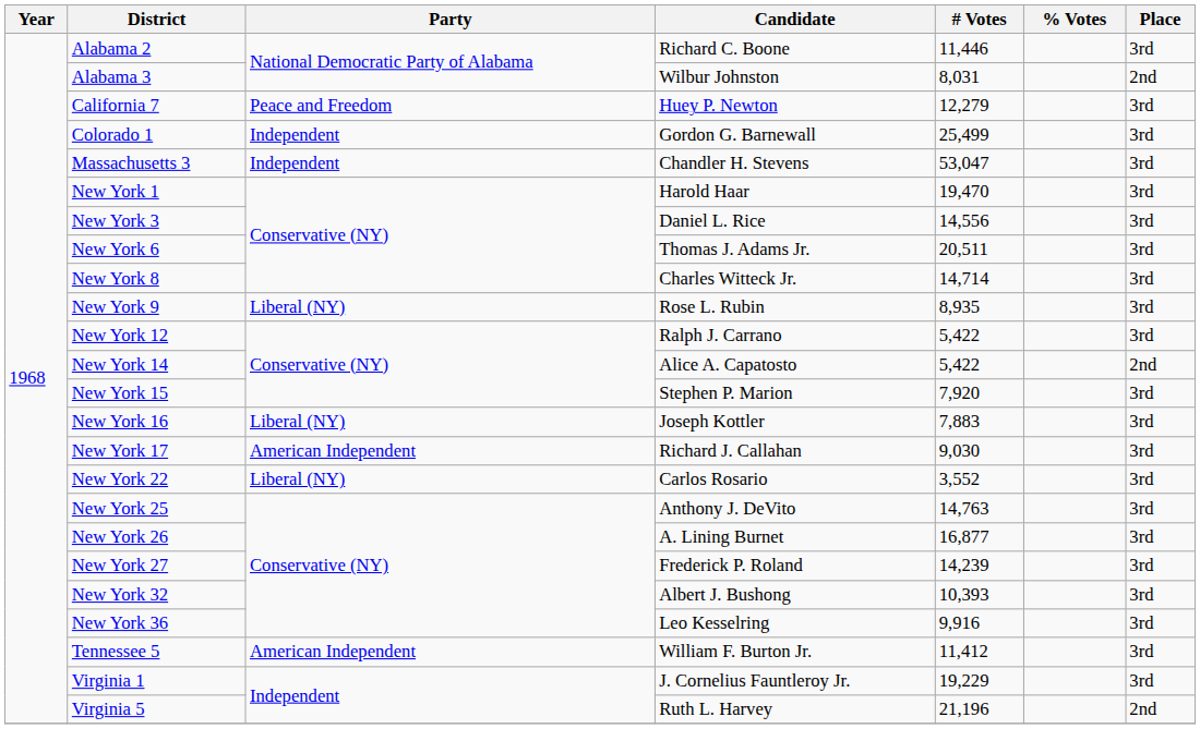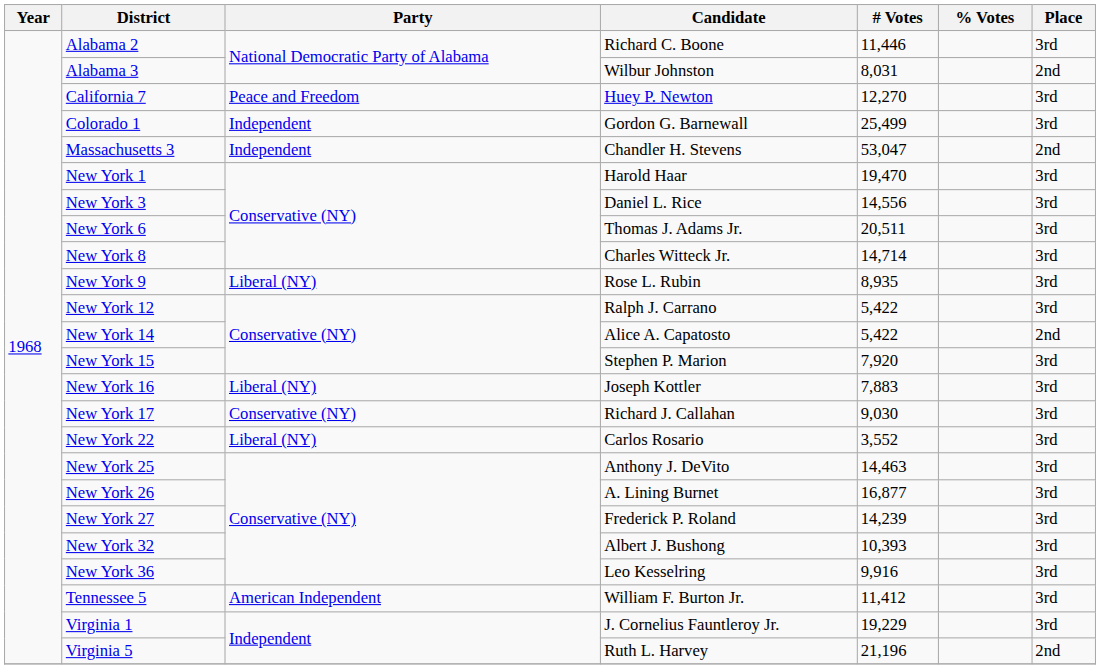California 7 | # Votes: 12,279 -> 12,270
Massachusetts 3 | Place: 3rd -> 2nd
New York 17 | Party: American Independent -> Conservative (NY)
New York 25 | # Votes: 14,763 -> 14,463
